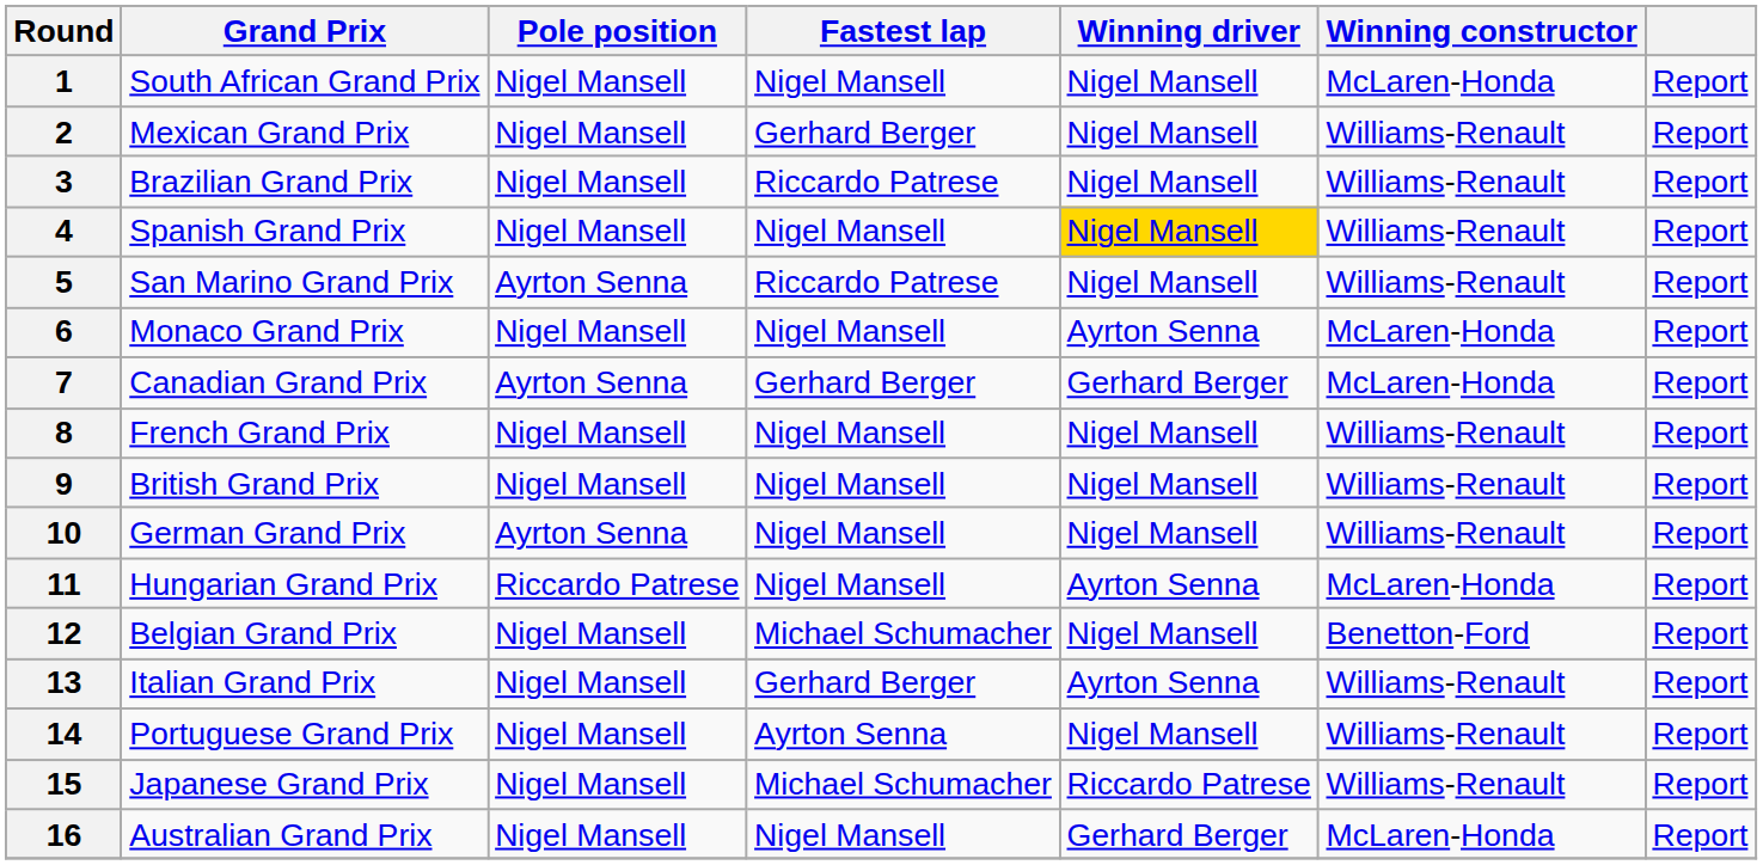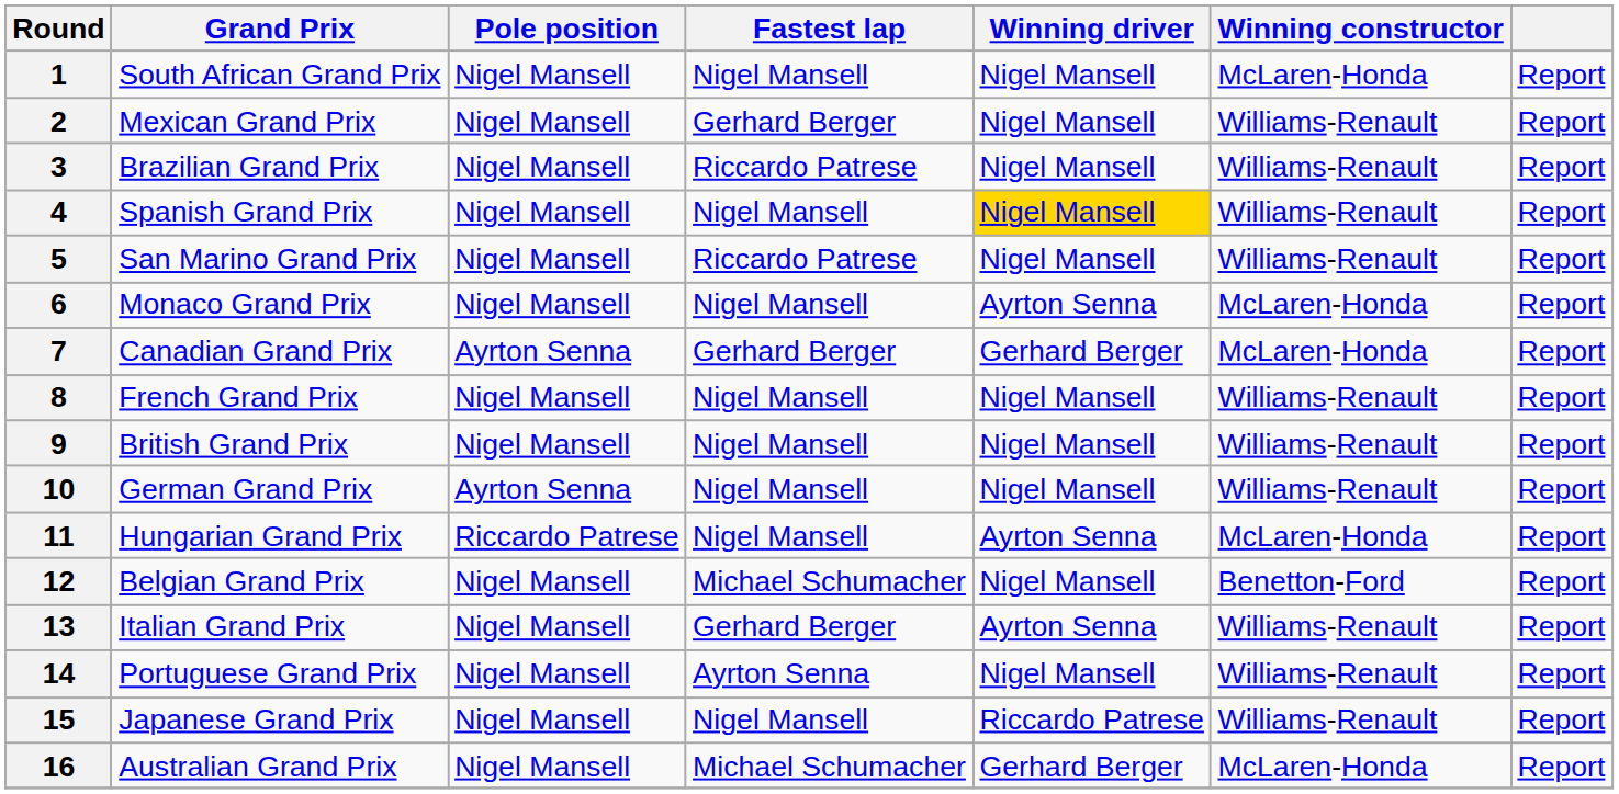5 | Pole position: Ayrton Senna -> Nigel Mansell
15 | Fastest lap: Michael Schumacher -> Nigel Mansell
16 | Fastest lap: Nigel Mansell -> Michael Schumacher
